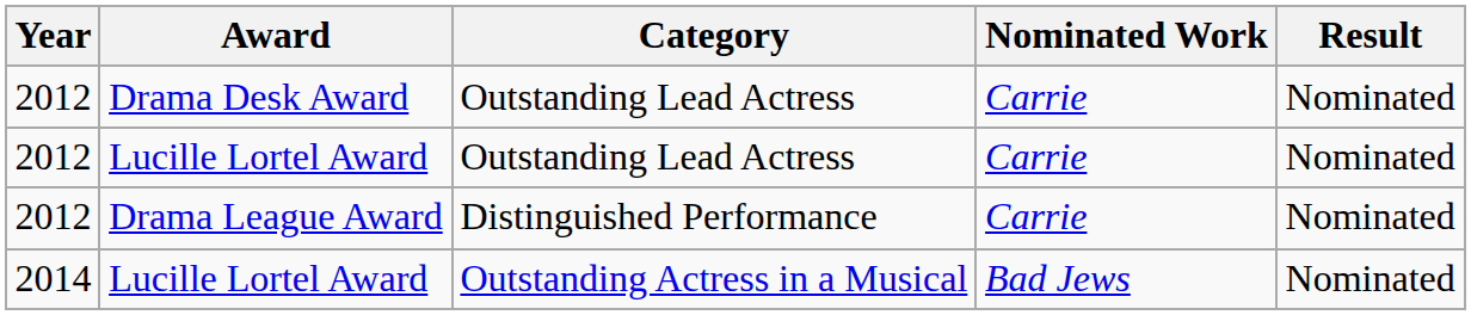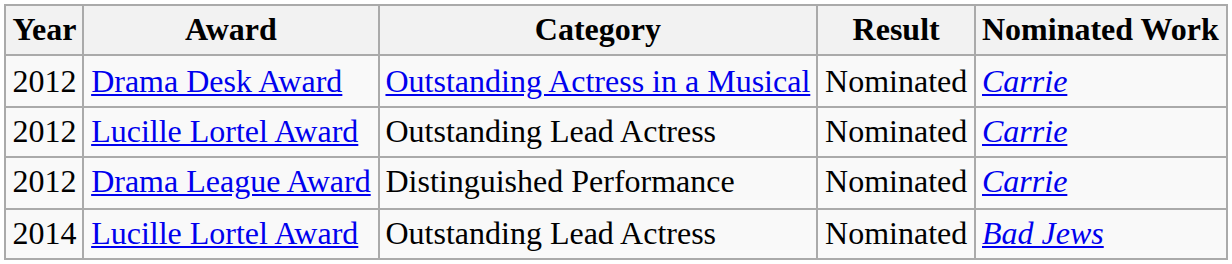columns swapped: Nominated Work <-> Result
Drama Desk Award | Category: Outstanding Lead Actress -> Outstanding Actress in a Musical
2014 / Lucille Lortel Award | Category: Outstanding Actress in a Musical -> Outstanding Lead Actress
